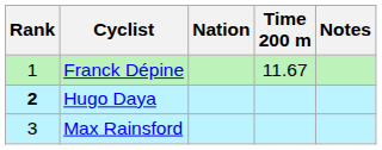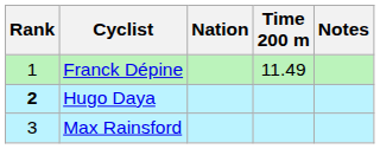Franck Dépine | Time 200 m: 11.67 -> 11.49
